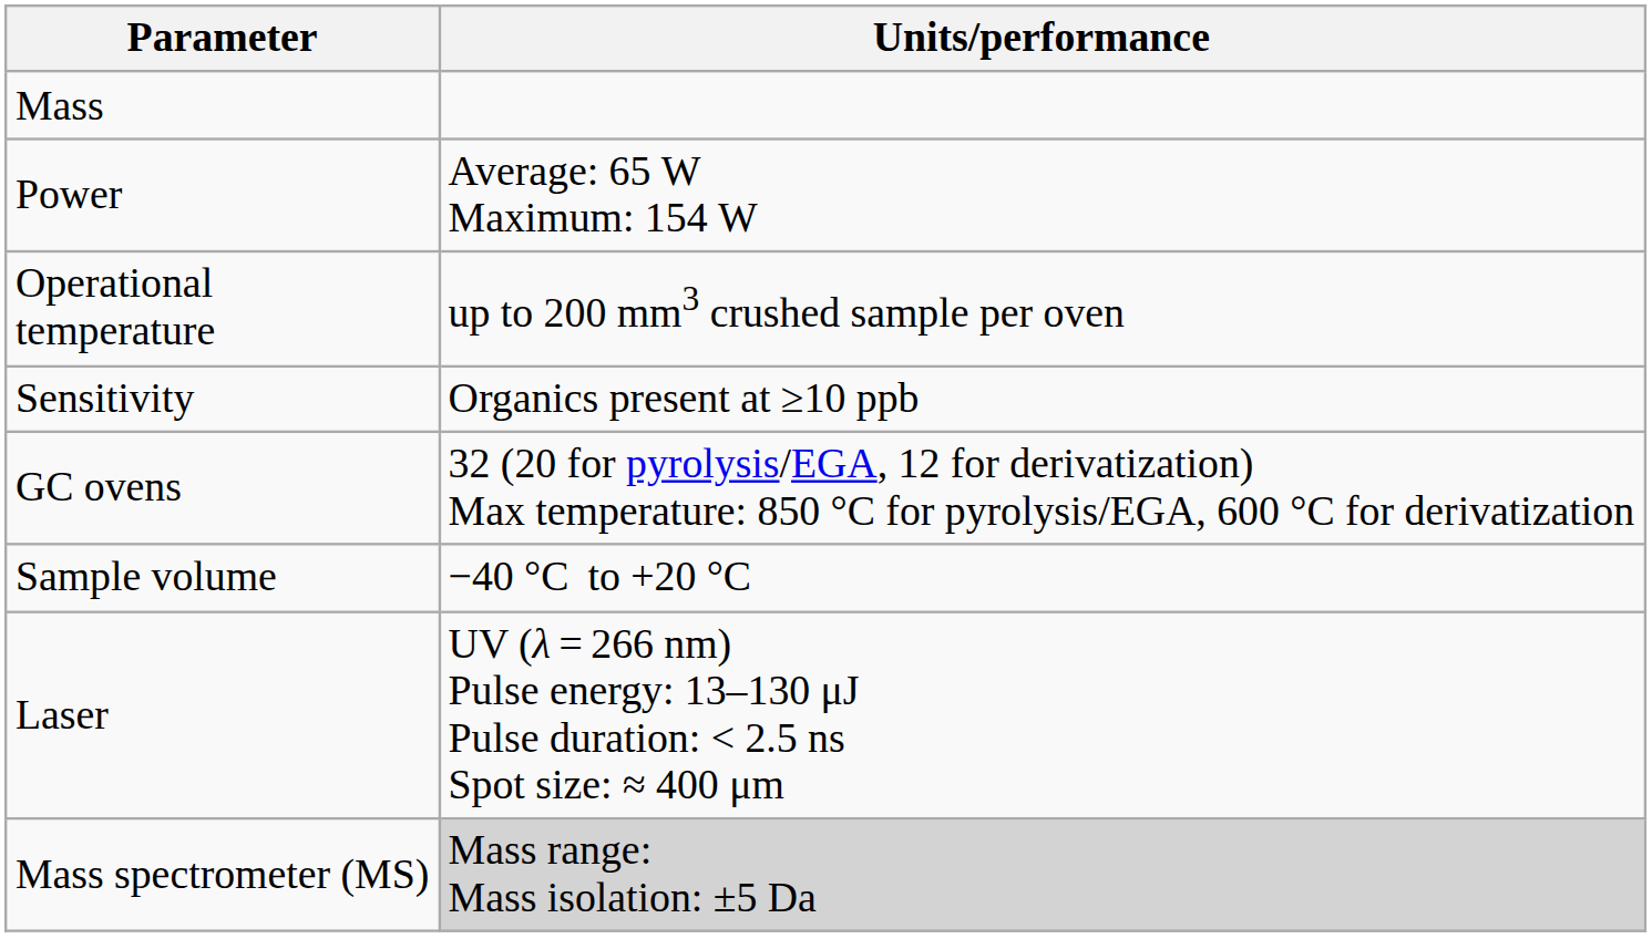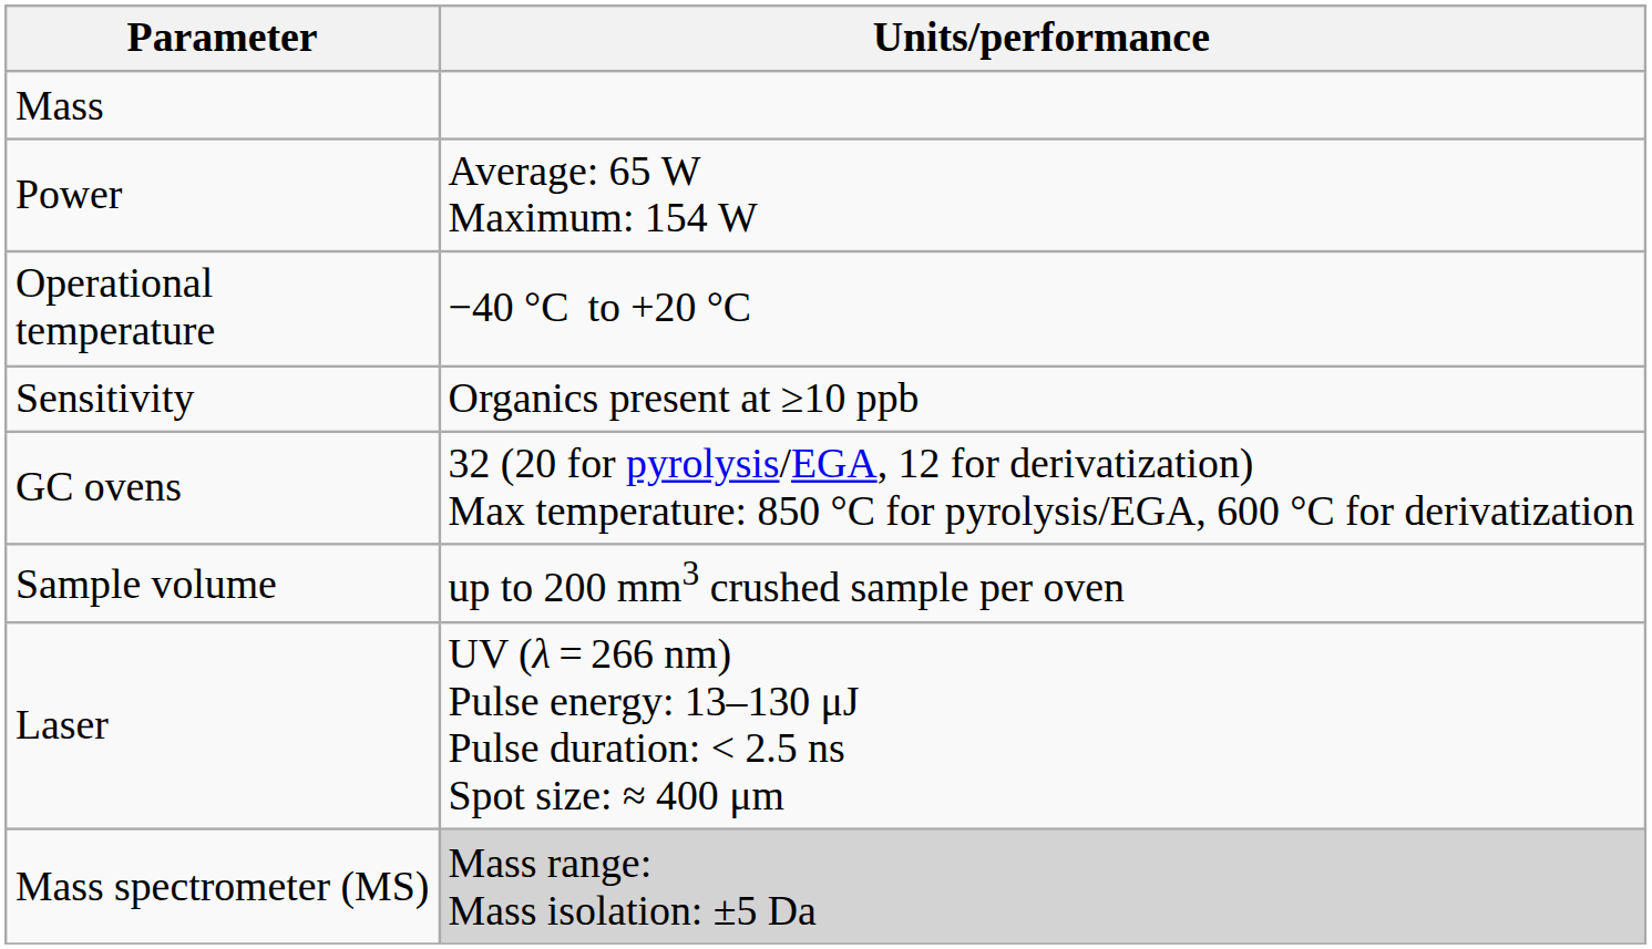Operational temperature | Units/performance: up to 200 mm3 crushed sample per oven -> −40 °C to +20 °C
Sample volume | Units/performance: −40 °C to +20 °C -> up to 200 mm3 crushed sample per oven
